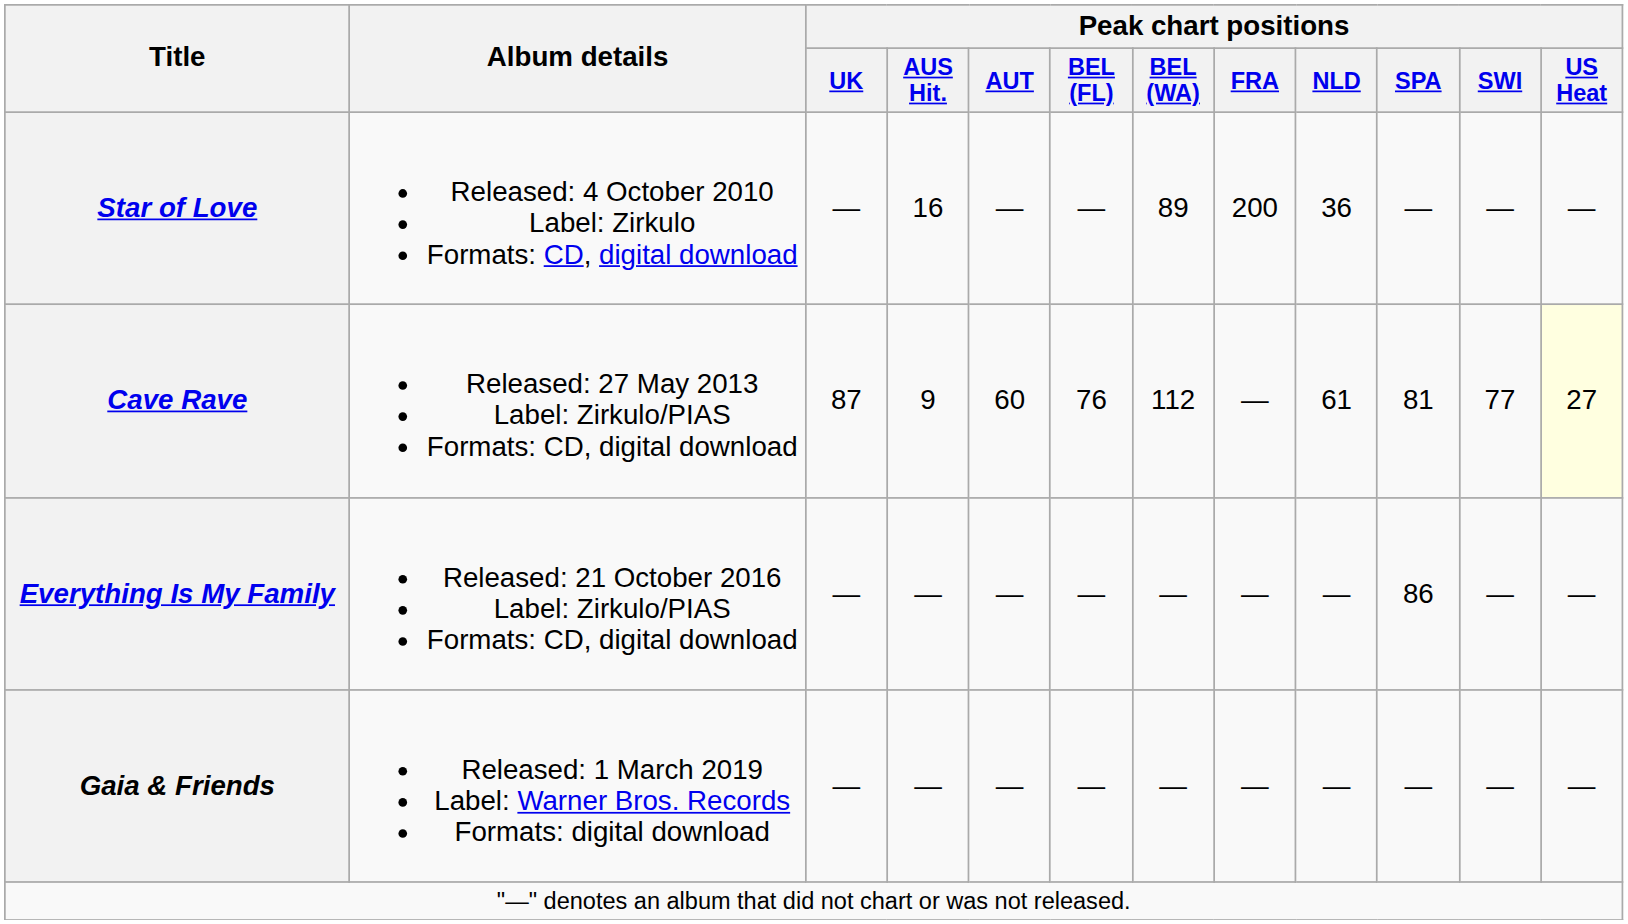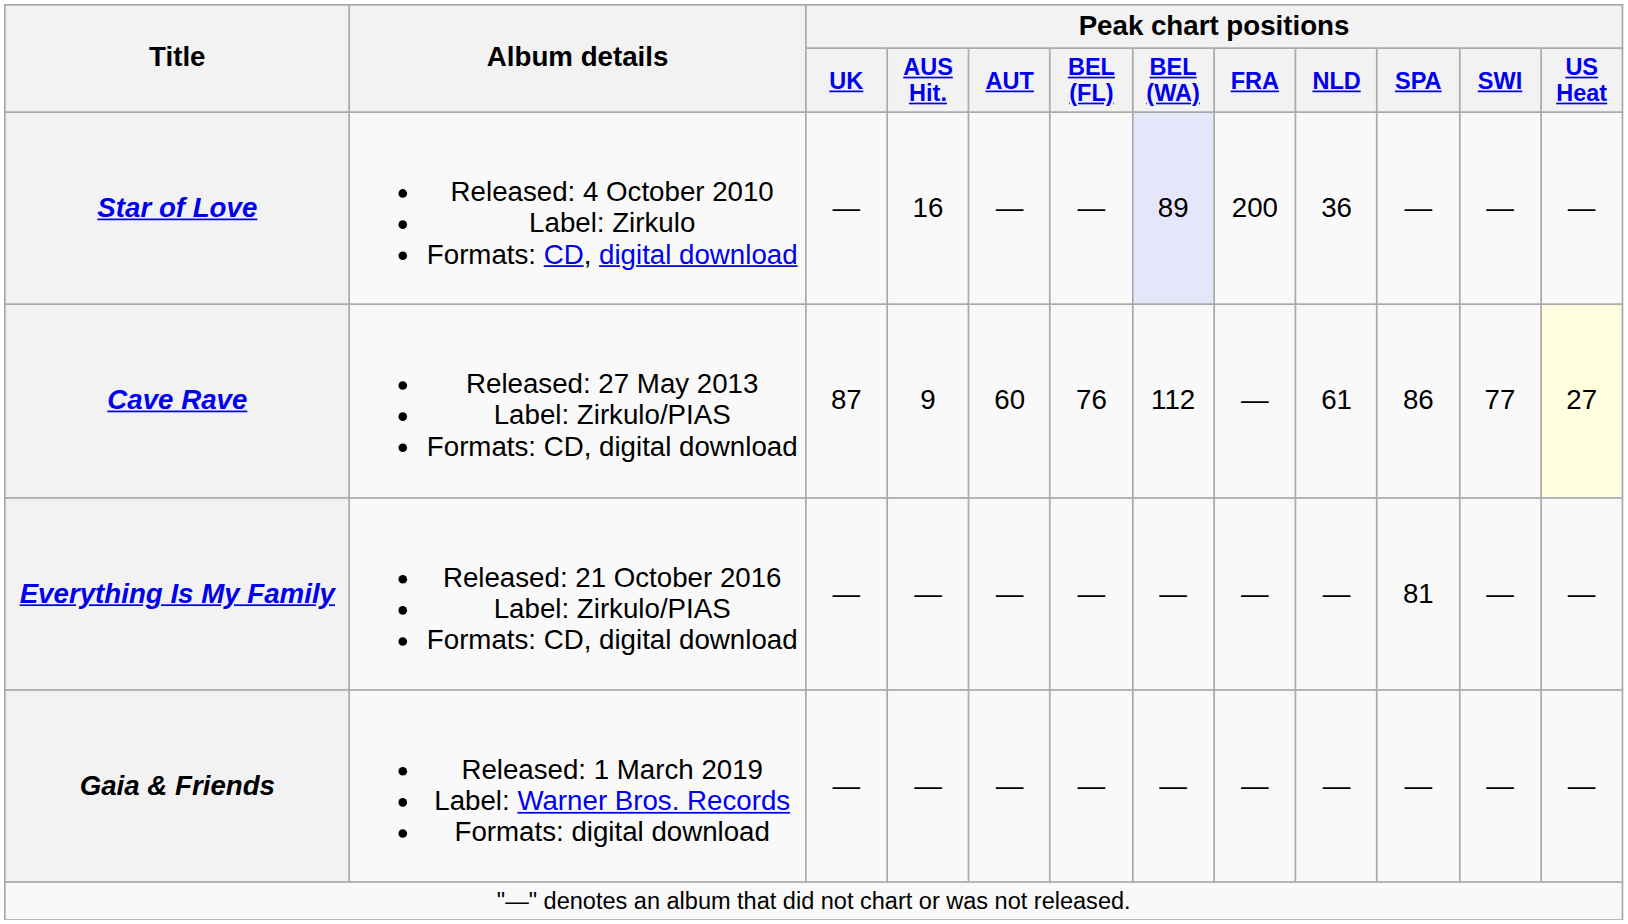Star of Love | Peak chart positions / BEL (WA): no background -> lavender background
Cave Rave | Peak chart positions / SPA: 81 -> 86
Everything Is My Family | Peak chart positions / SPA: 86 -> 81
